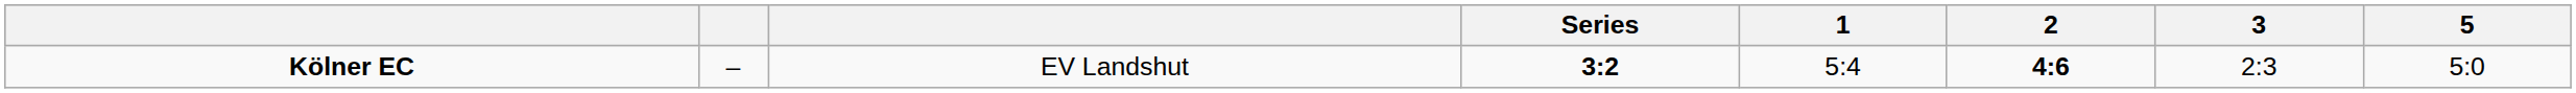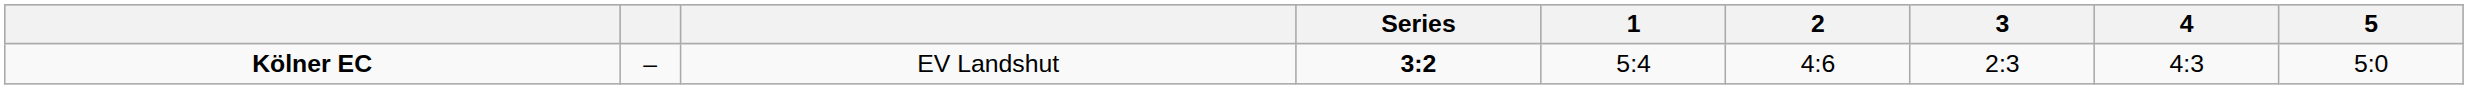+ column: 4 | 4:3
Kölner EC | 2: bold -> normal
